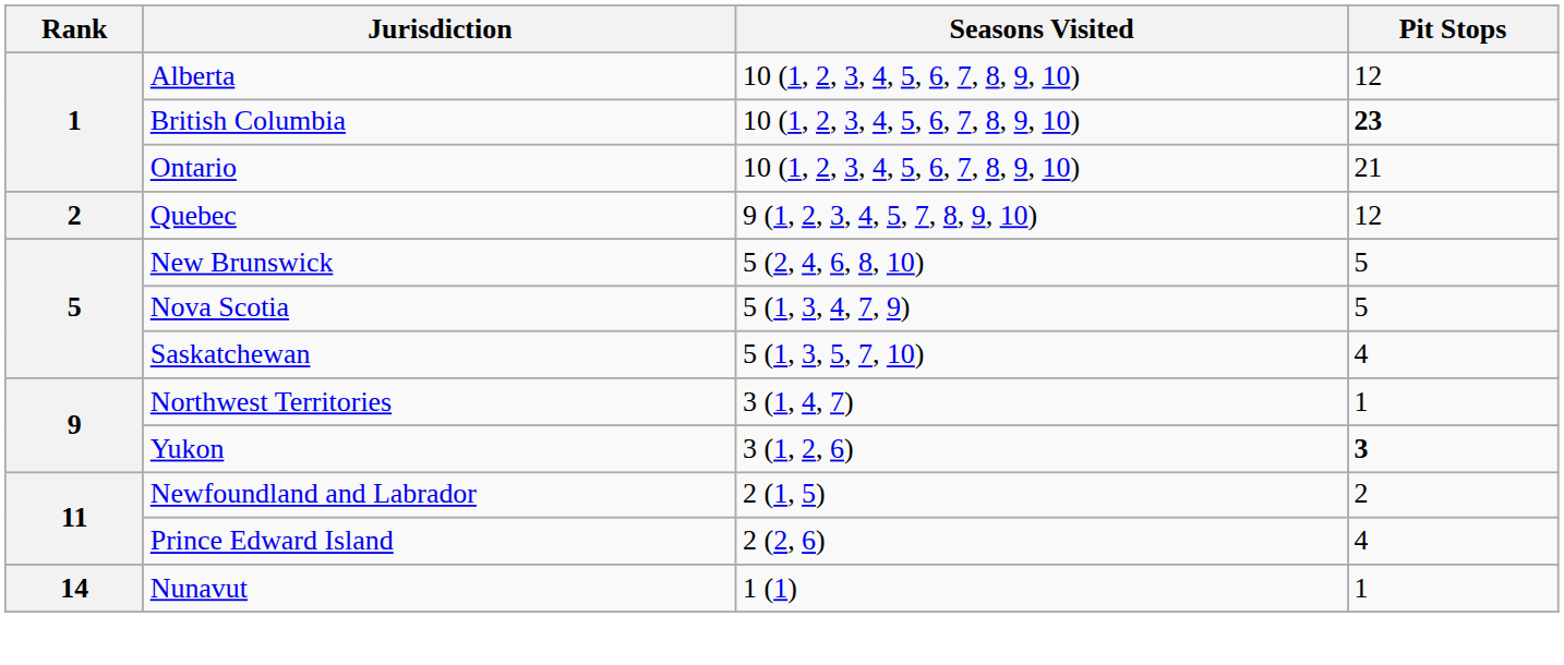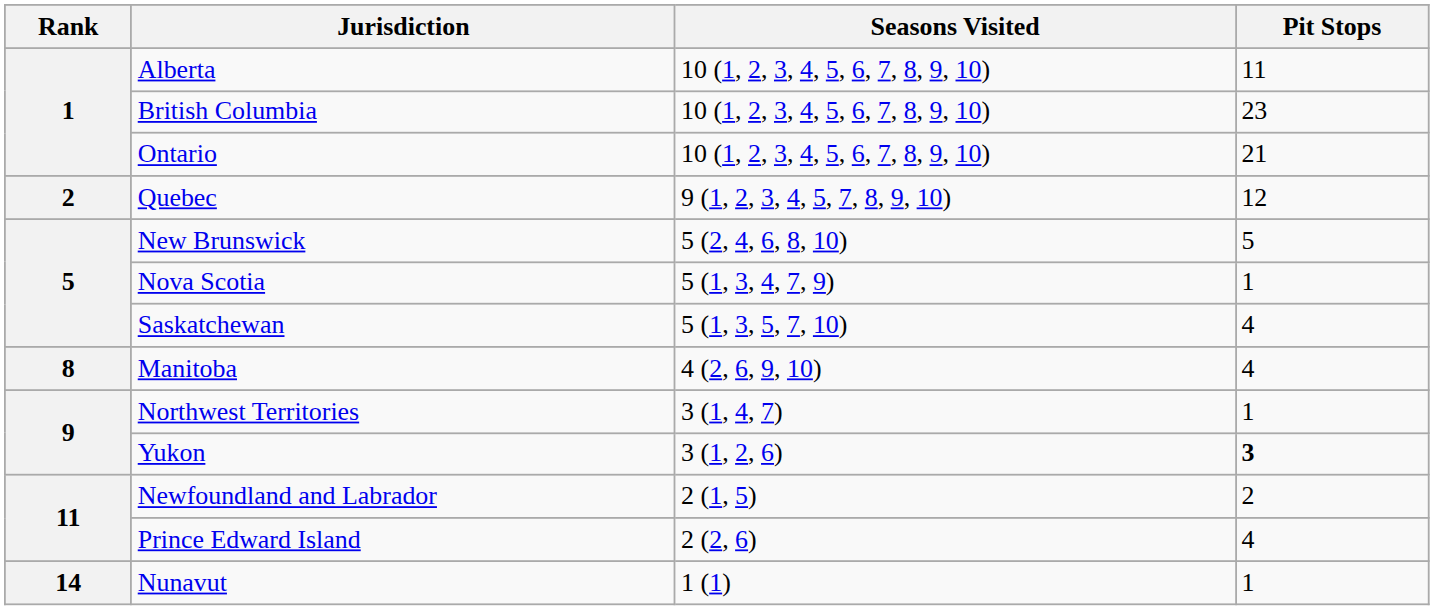Alberta | Pit Stops: 12 -> 11
British Columbia | Pit Stops: bold -> normal
Nova Scotia | Pit Stops: 5 -> 1
+ row: 8 | Manitoba | 4 (2, 6, 9, 10) | 4
